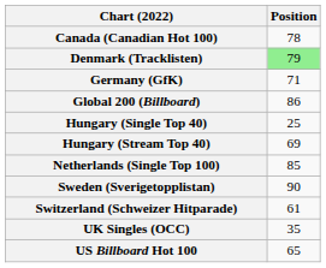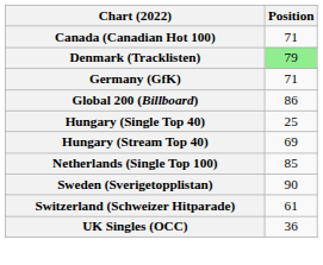Canada (Canadian Hot 100) | Position: 78 -> 71
UK Singles (OCC) | Position: 35 -> 36
- row: US Billboard Hot 100 | 65
